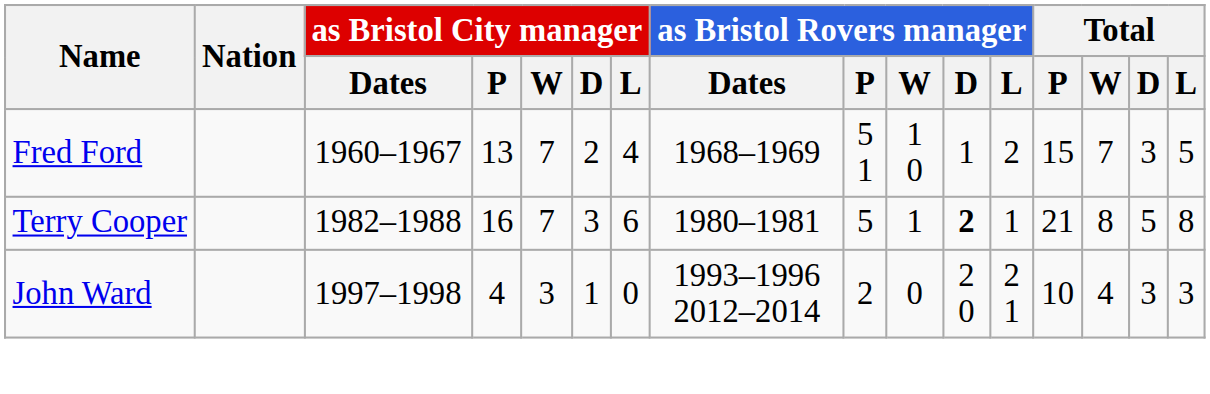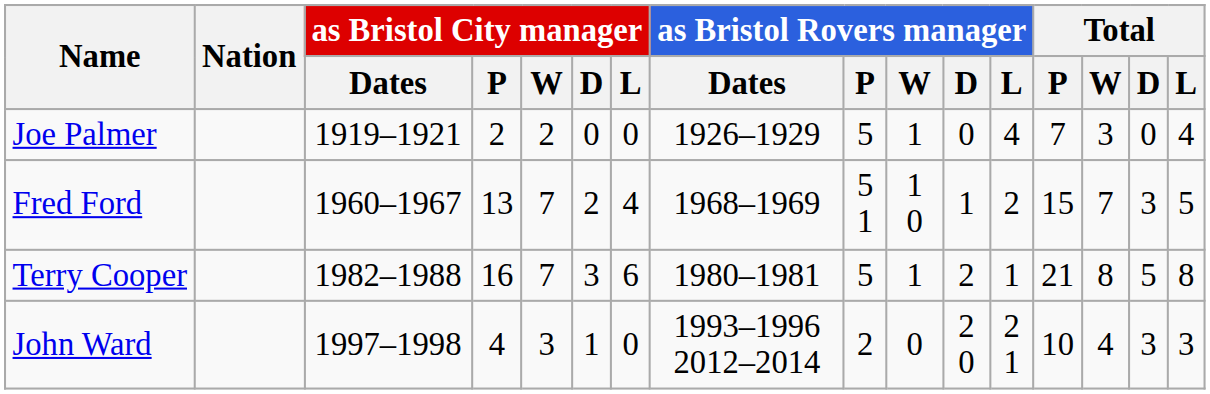+ row: Joe Palmer | 1919–1921 | 2 | 2 | 0 | 0 | 1926–1929 | 5 | 1 | 0 | 4 | 7 | 3 | 0 | 4
Terry Cooper | as Bristol Rovers manager / D: bold -> normal
